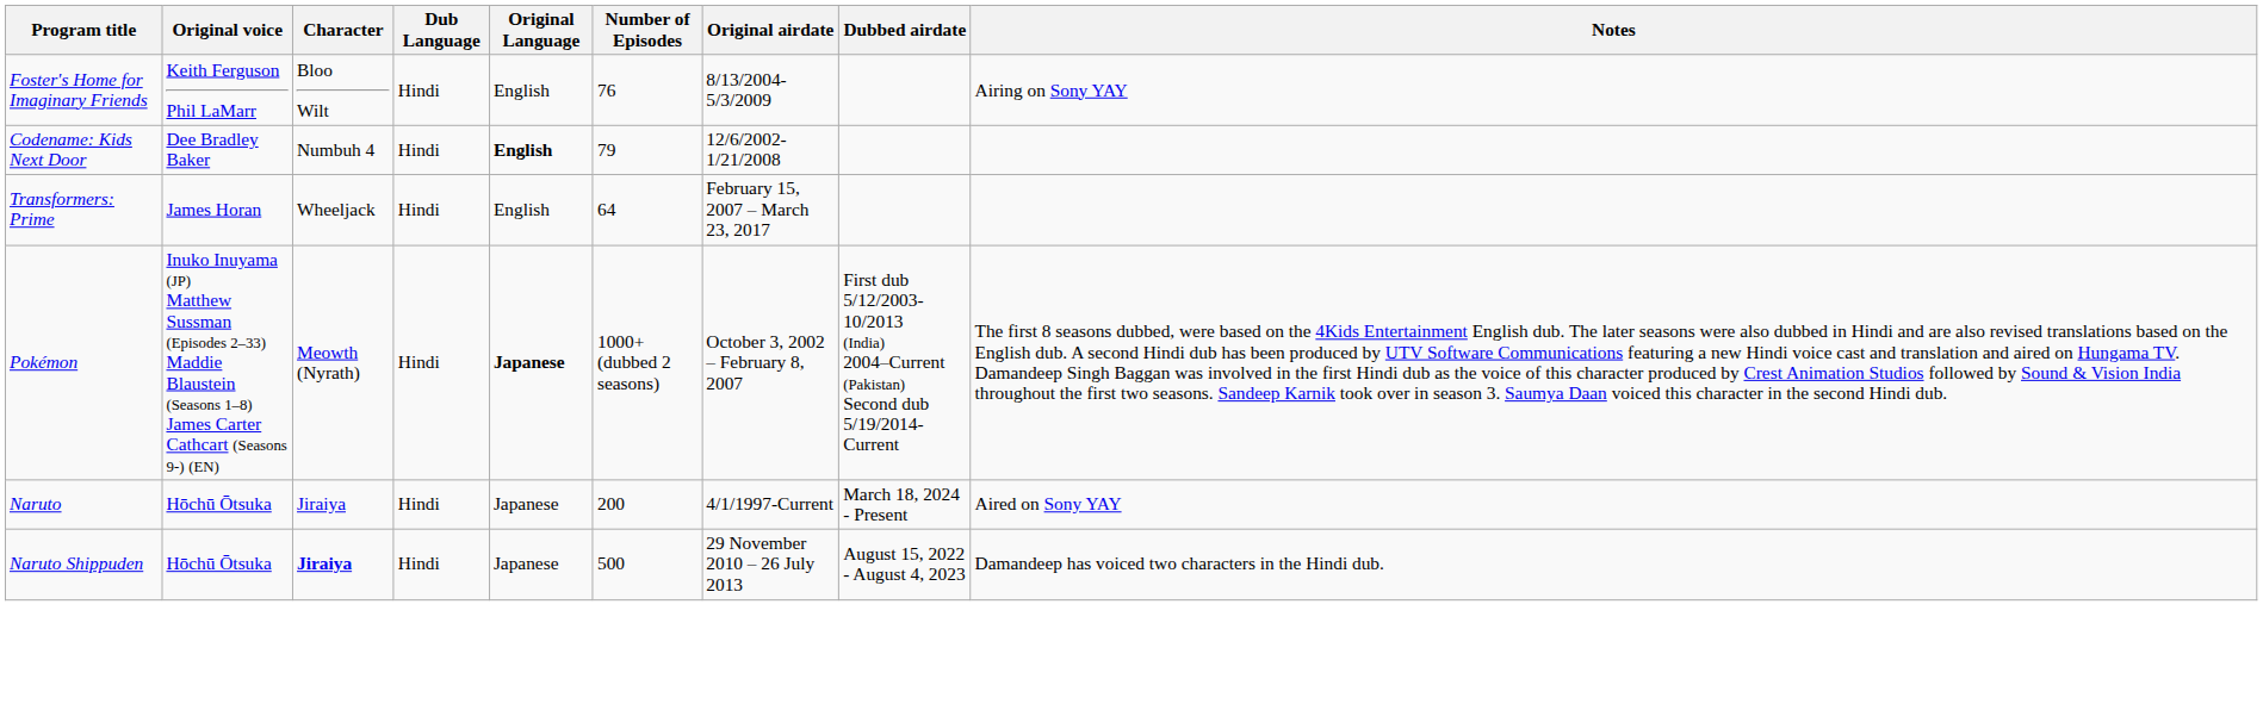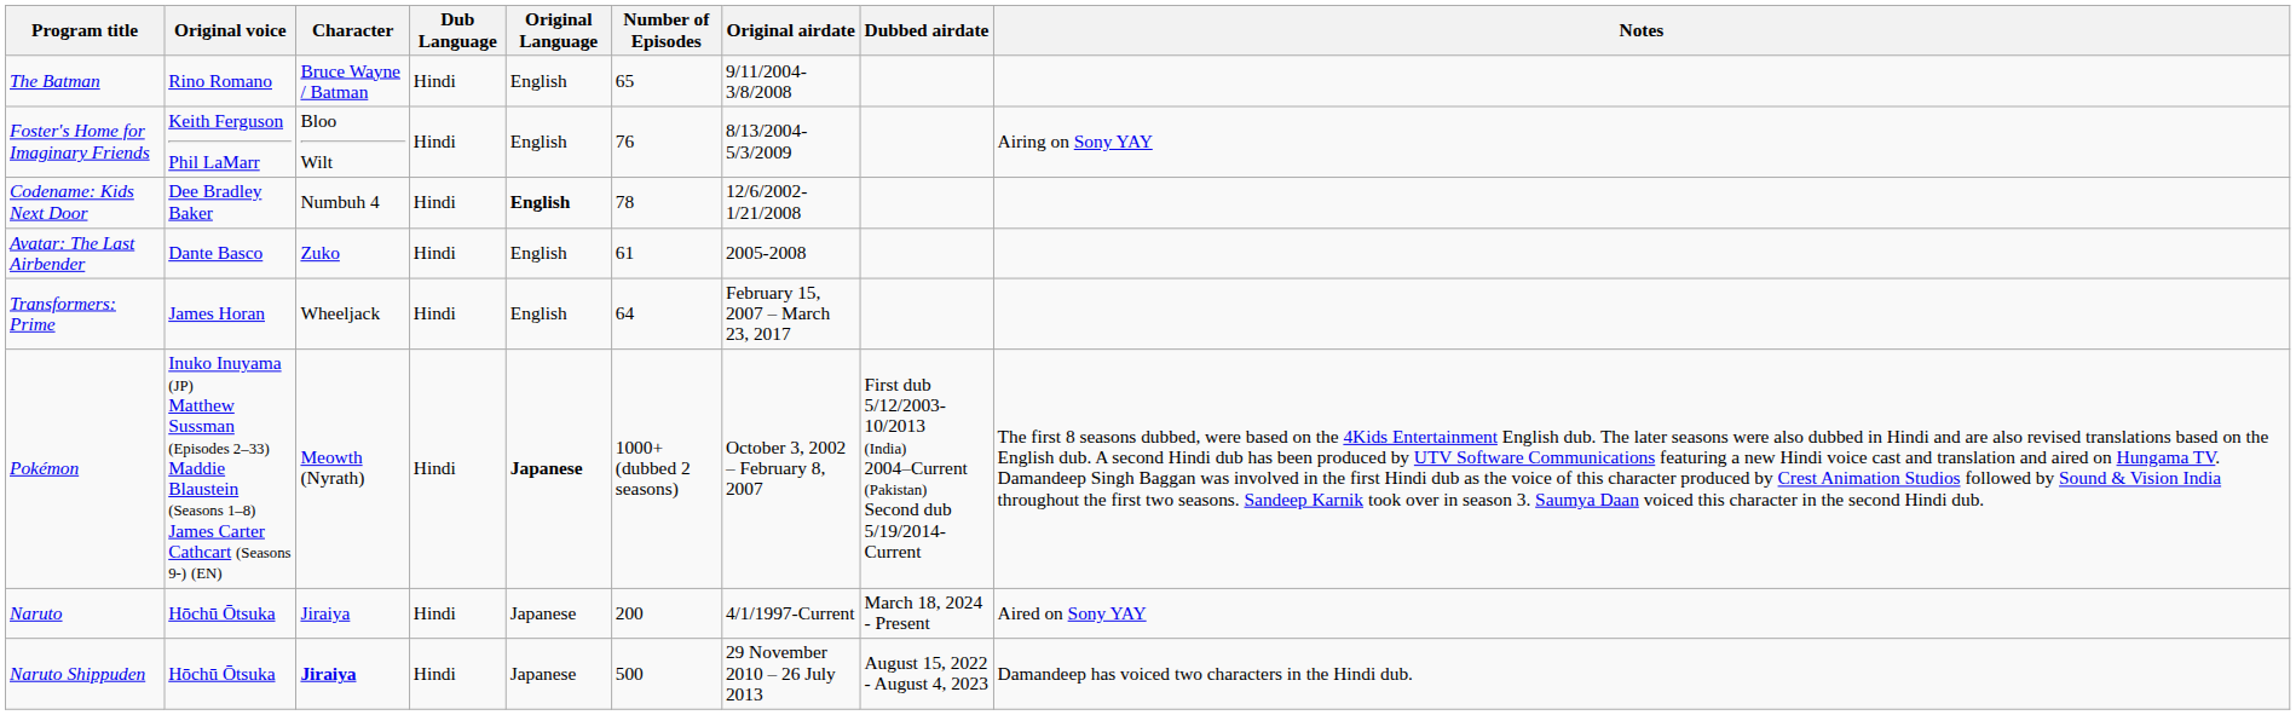+ row: The Batman | Rino Romano | Bruce Wayne / Batman | Hindi | English | 65 | 9/11/2004- 3/8/2008
Codename: Kids Next Door | Number of Episodes: 79 -> 78
+ row: Avatar: The Last Airbender | Dante Basco | Zuko | Hindi | English | 61 | 2005-2008
